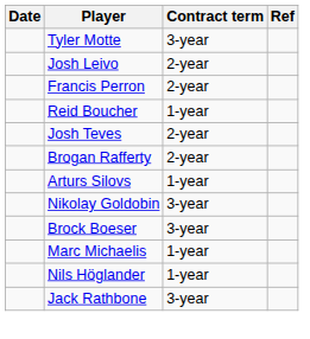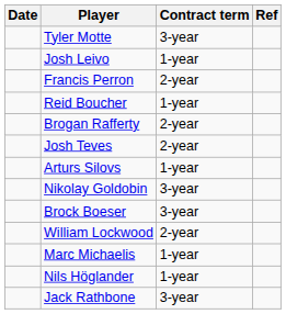Josh Leivo | Contract term: 2-year -> 1-year
rows swapped: Brogan Rafferty <-> Josh Teves
+ row: William Lockwood | 2-year
